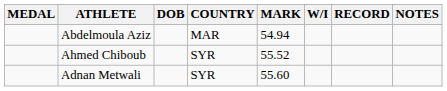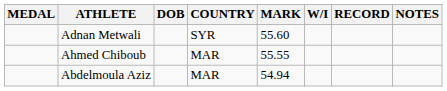rows swapped: Abdelmoula Aziz <-> Adnan Metwali
Ahmed Chiboub | COUNTRY: SYR -> MAR
Ahmed Chiboub | MARK: 55.52 -> 55.55
